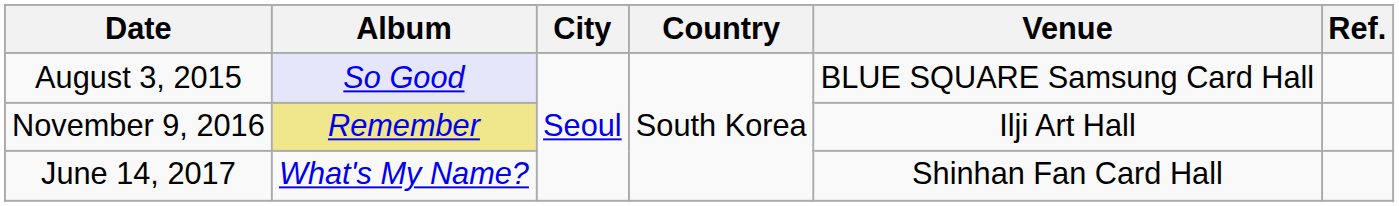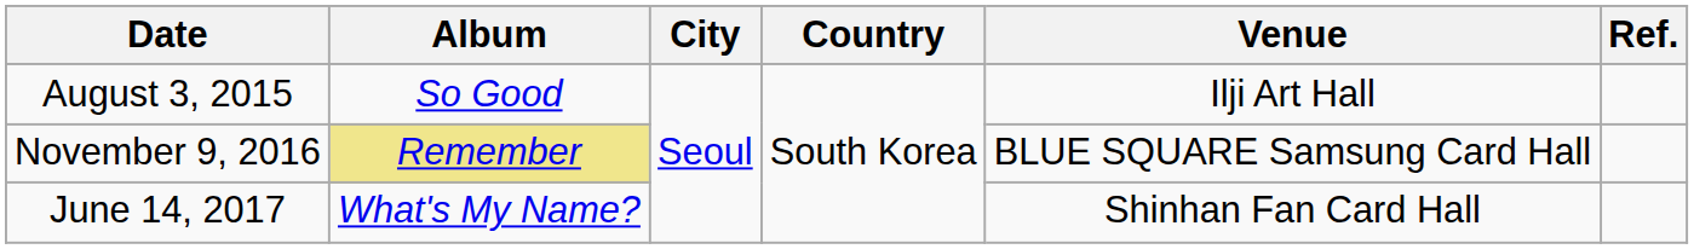August 3, 2015 | Album: lavender background -> no background
August 3, 2015 | Venue: BLUE SQUARE Samsung Card Hall -> Ilji Art Hall
November 9, 2016 | Venue: Ilji Art Hall -> BLUE SQUARE Samsung Card Hall
